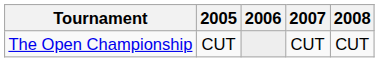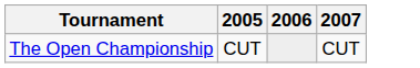- column: 2008 | CUT
